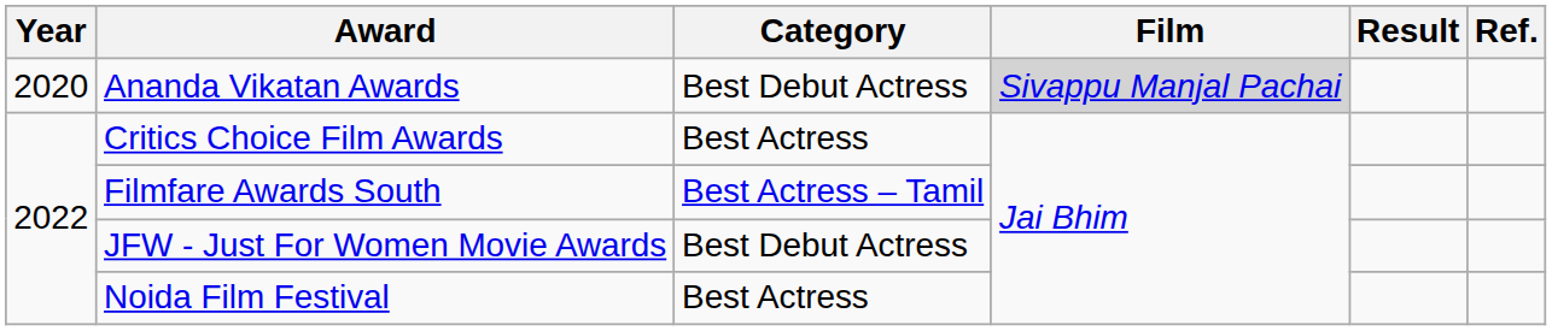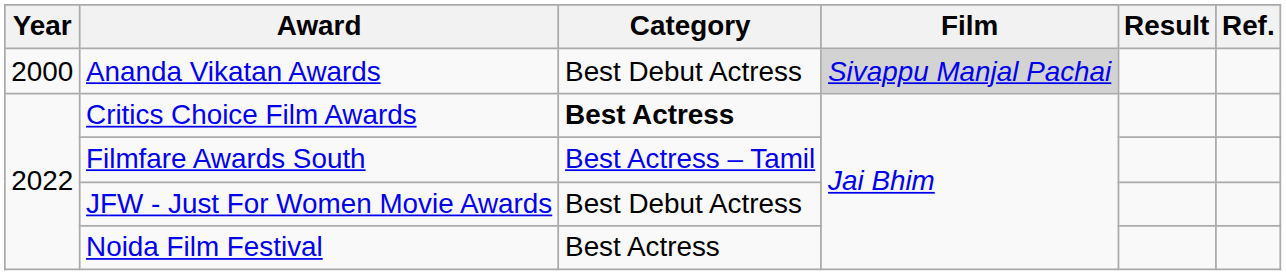Ananda Vikatan Awards | Year: 2020 -> 2000
Critics Choice Film Awards | Category: normal -> bold
